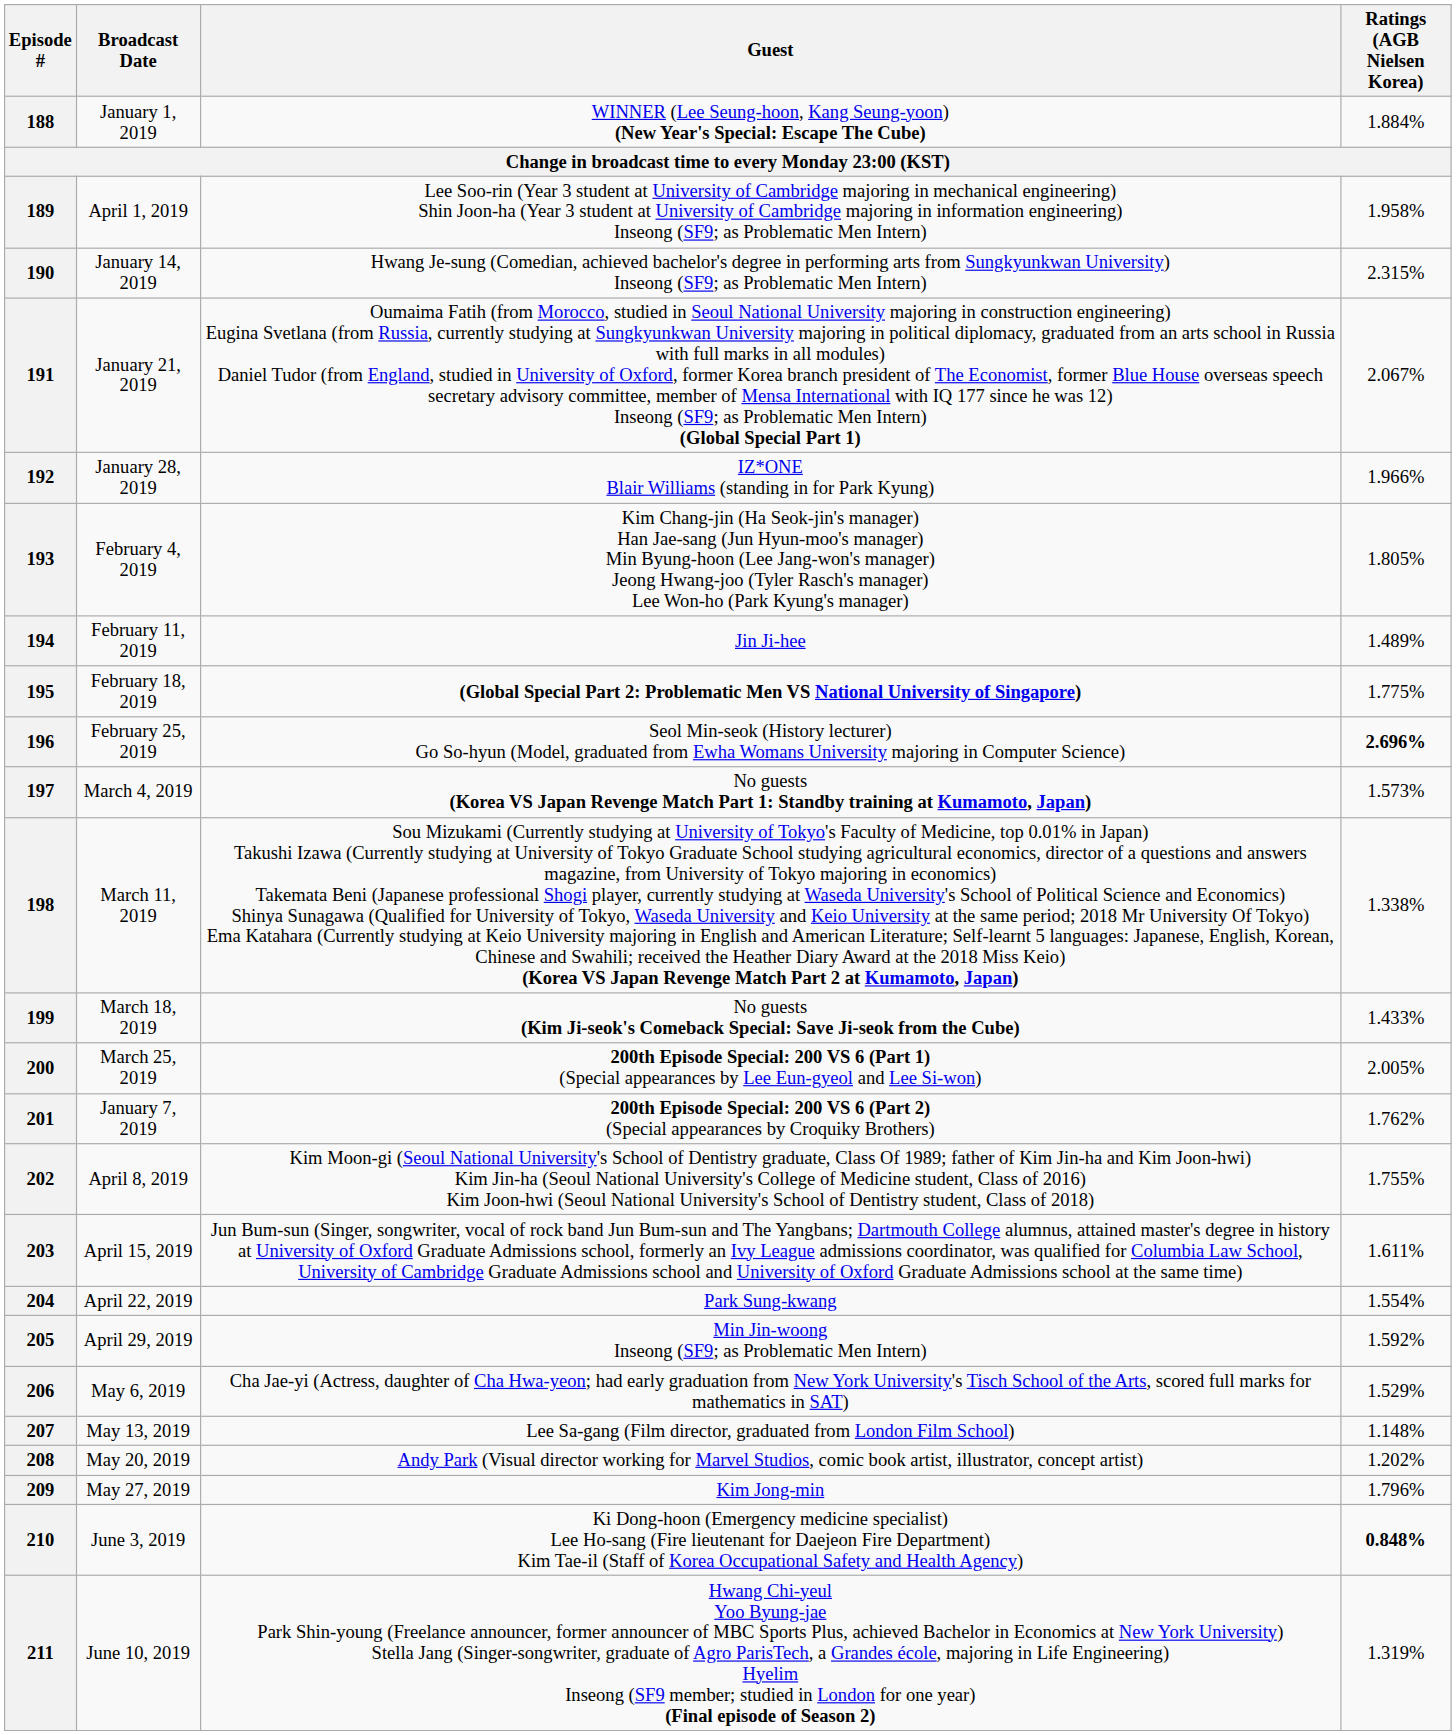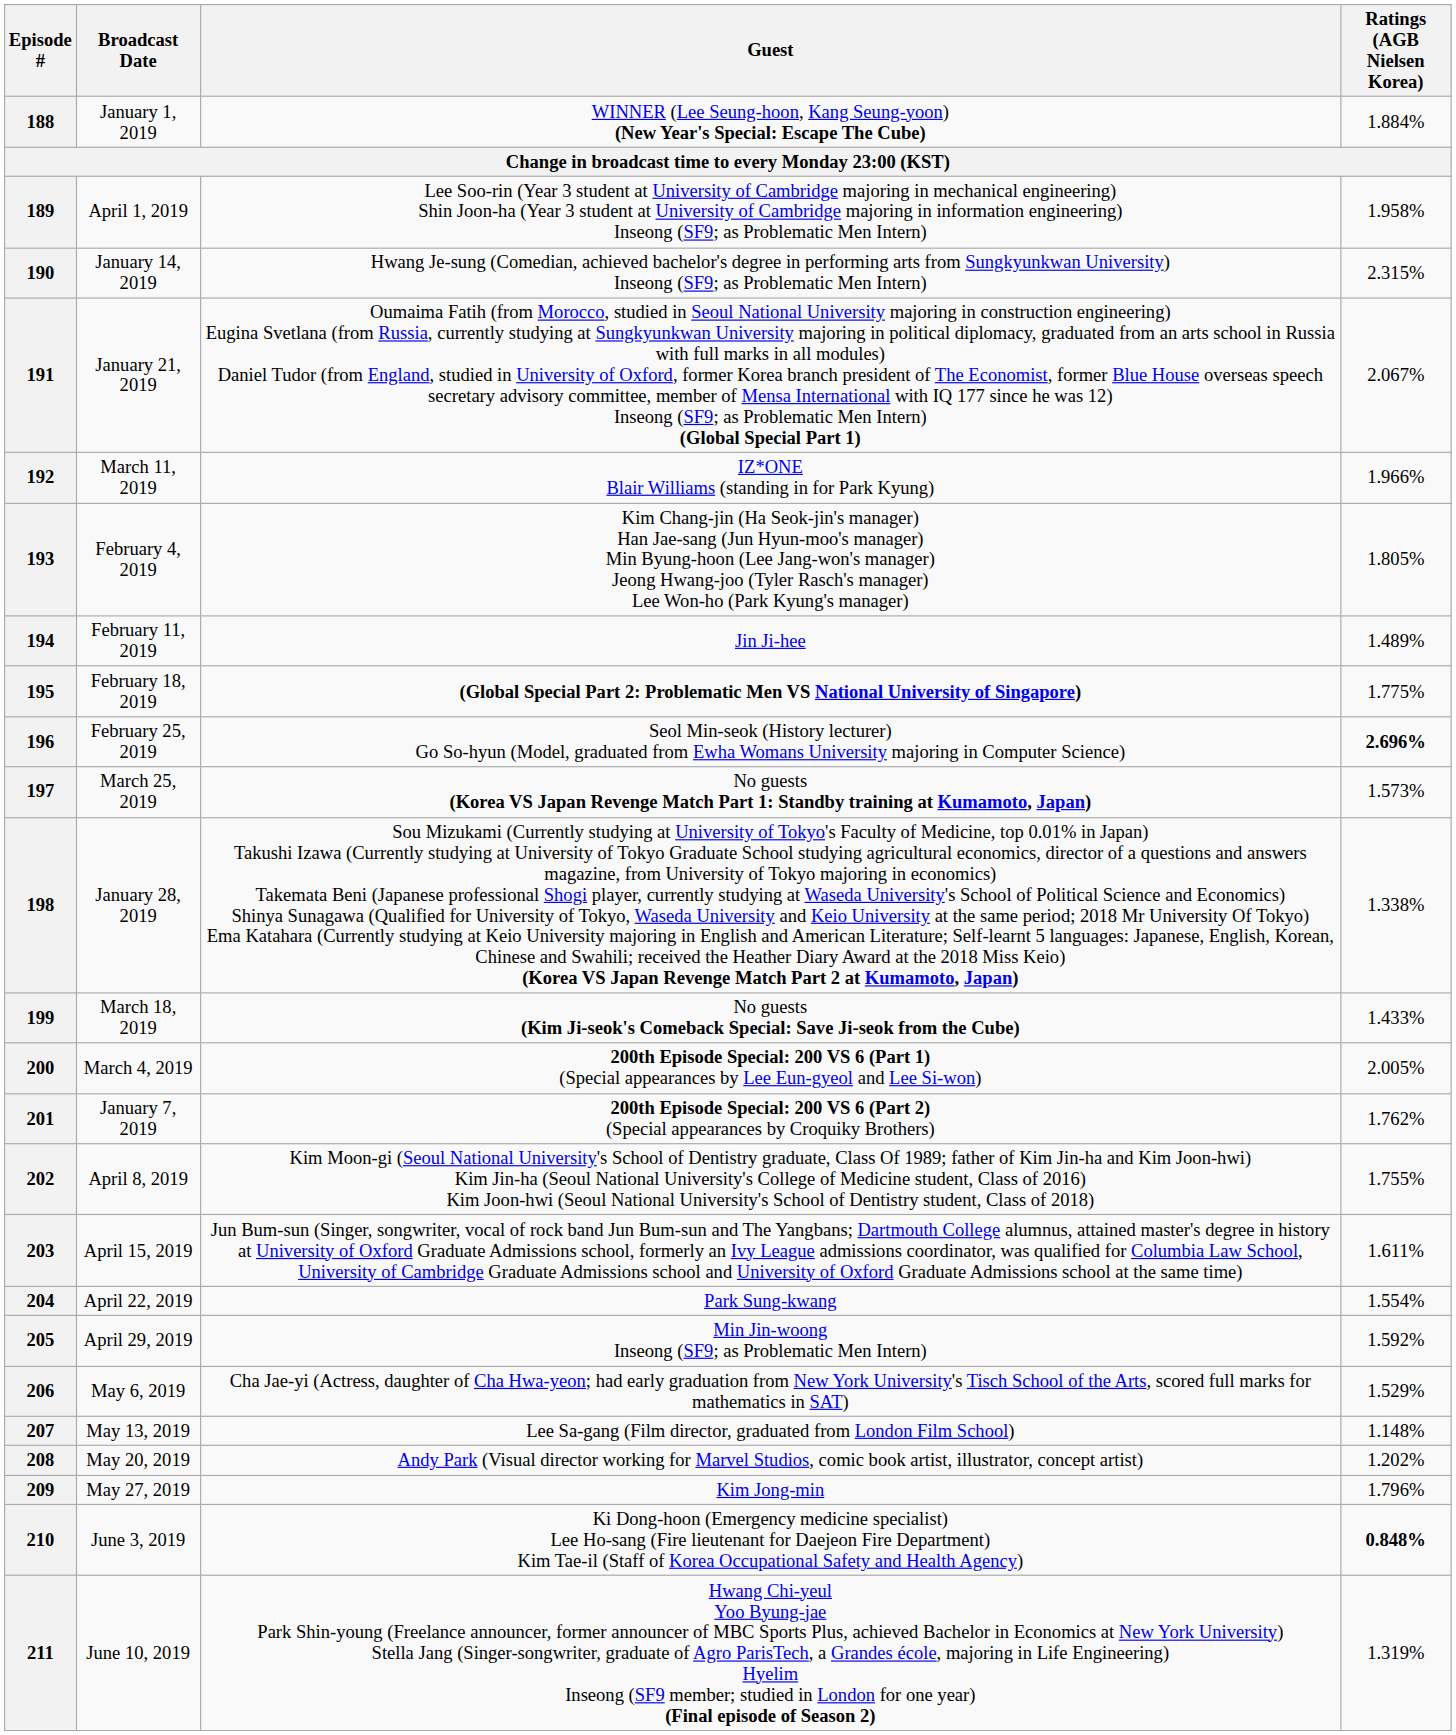192 | Broadcast Date: January 28, 2019 -> March 11, 2019
197 | Broadcast Date: March 4, 2019 -> March 25, 2019
198 | Broadcast Date: March 11, 2019 -> January 28, 2019
200 | Broadcast Date: March 25, 2019 -> March 4, 2019
